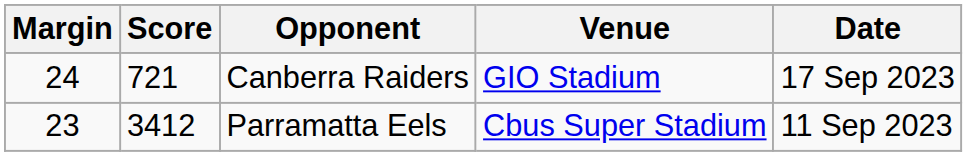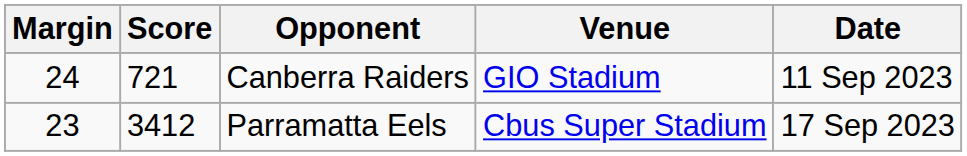Canberra Raiders | Date: 17 Sep 2023 -> 11 Sep 2023
Parramatta Eels | Date: 11 Sep 2023 -> 17 Sep 2023
